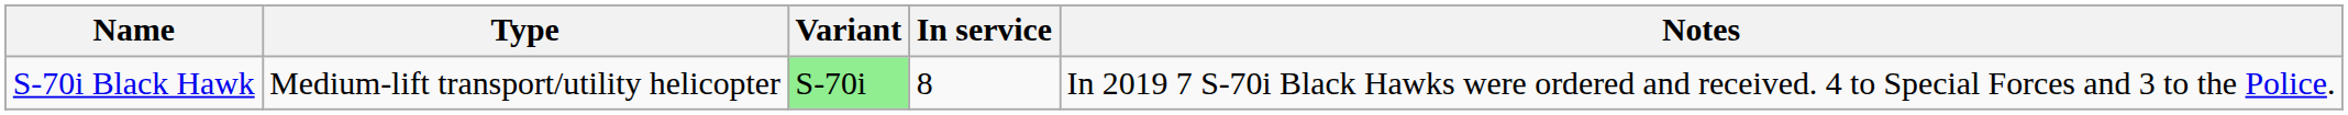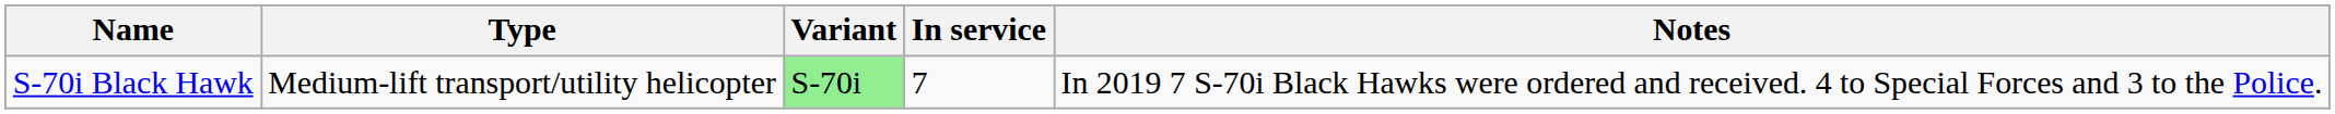S-70i Black Hawk | In service: 8 -> 7
